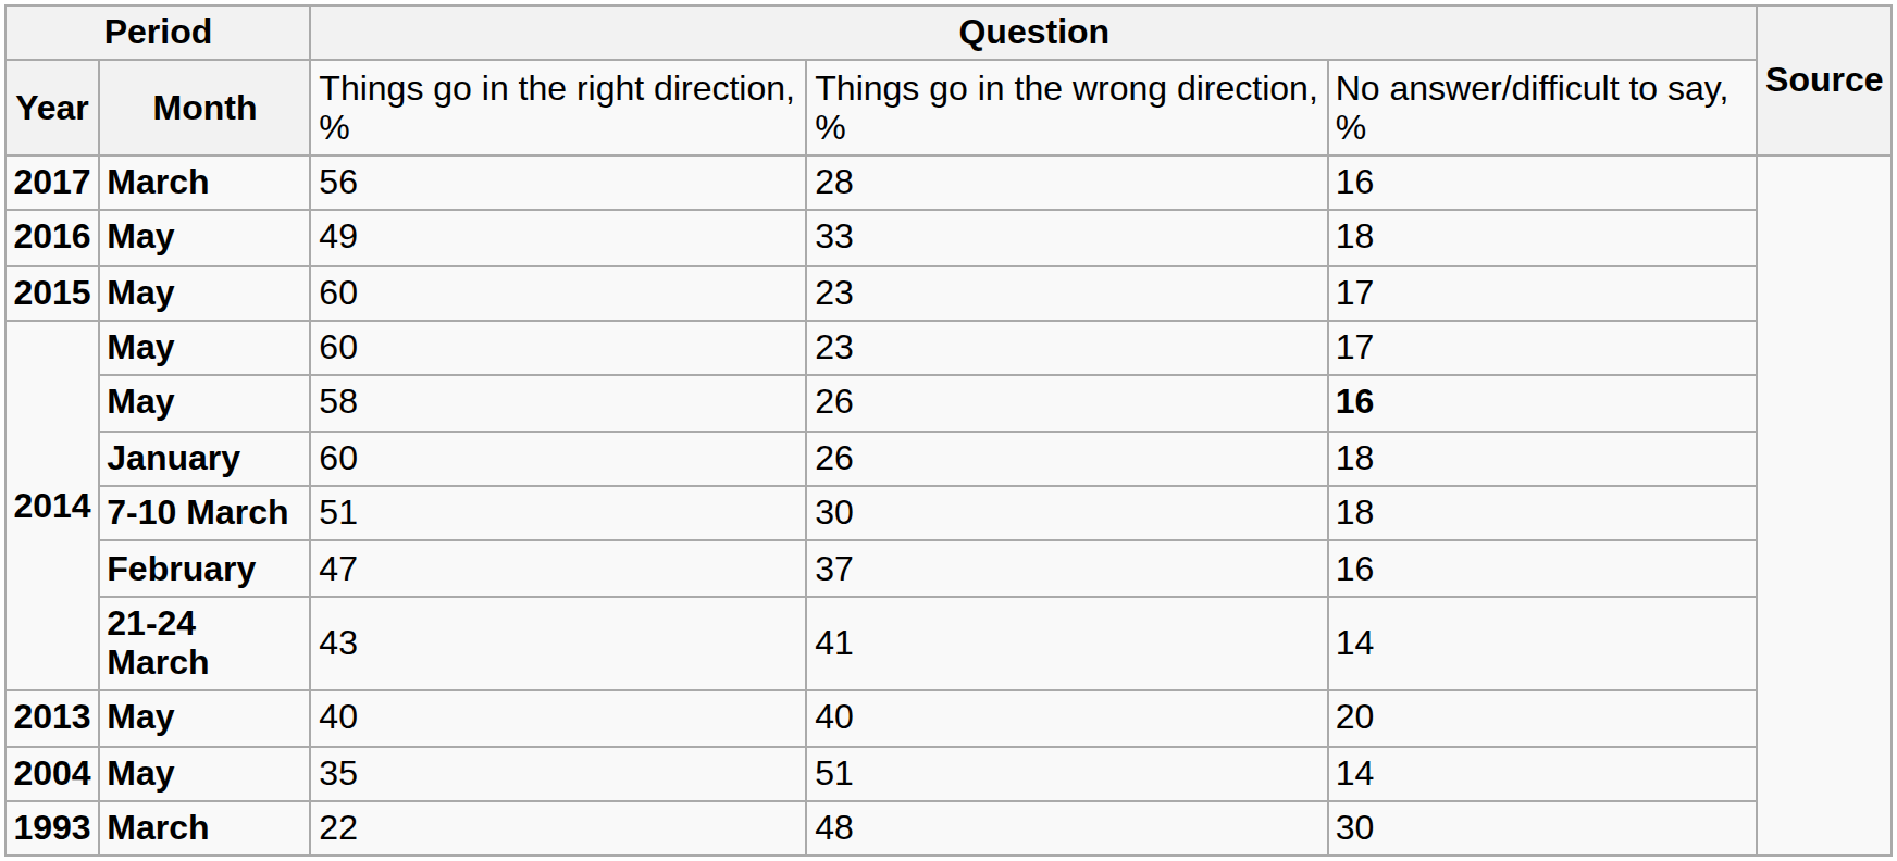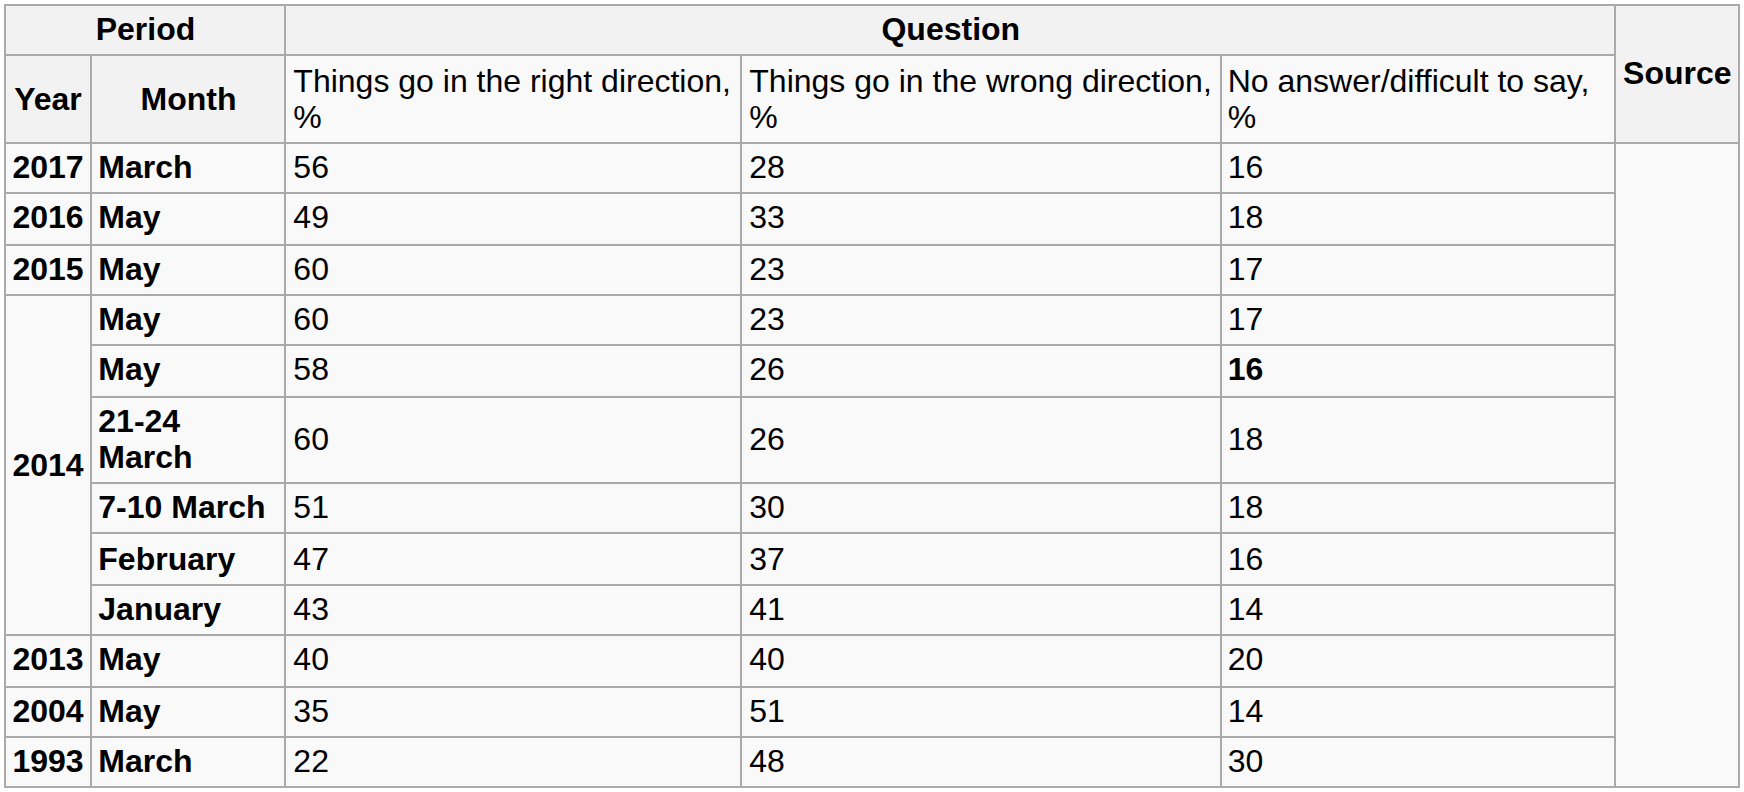60 / 26 | column 2: January -> 21-24 March
43 | column 2: 21-24 March -> January
